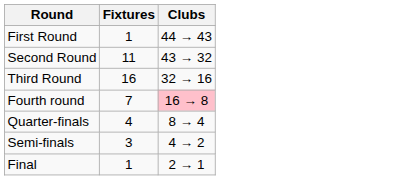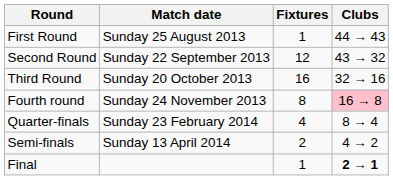+ column: Match date | Sunday 25 August 2013 | Sunday 22 September 2013 | Sunday 20 October 2013 | Sunday 24 November 2013 | Sunday 23 February 2014 | Sunday 13 April 2014
Second Round | Fixtures: 11 -> 12
Fourth round | Fixtures: 7 -> 8
Semi-finals | Fixtures: 3 -> 2
Final | Clubs: normal -> bold
